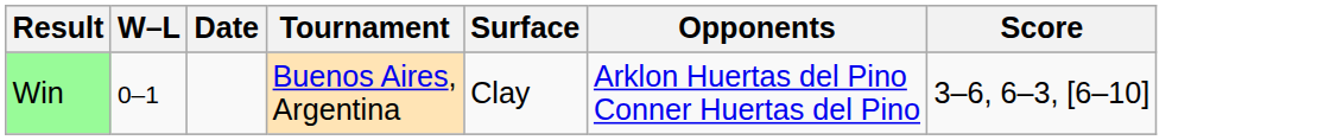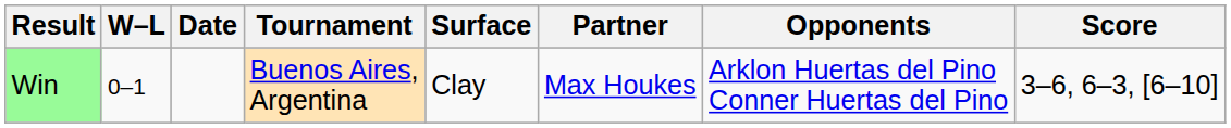+ column: Partner | Max Houkes
